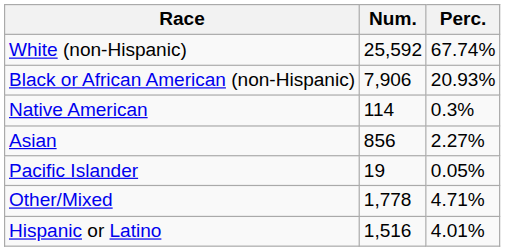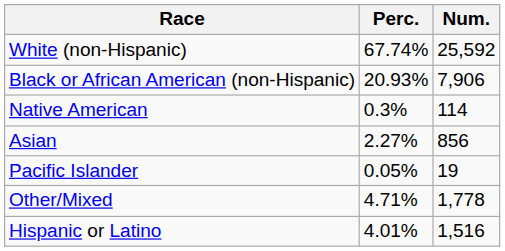columns swapped: Num. <-> Perc.
